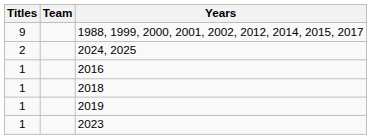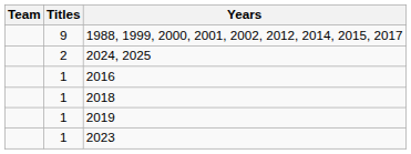columns swapped: Team <-> Titles
